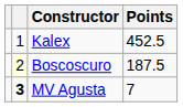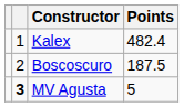Kalex | Points: 452.5 -> 482.4
Boscoscuro | column 2: lightyellow background -> no background
MV Agusta | Points: 7 -> 5
